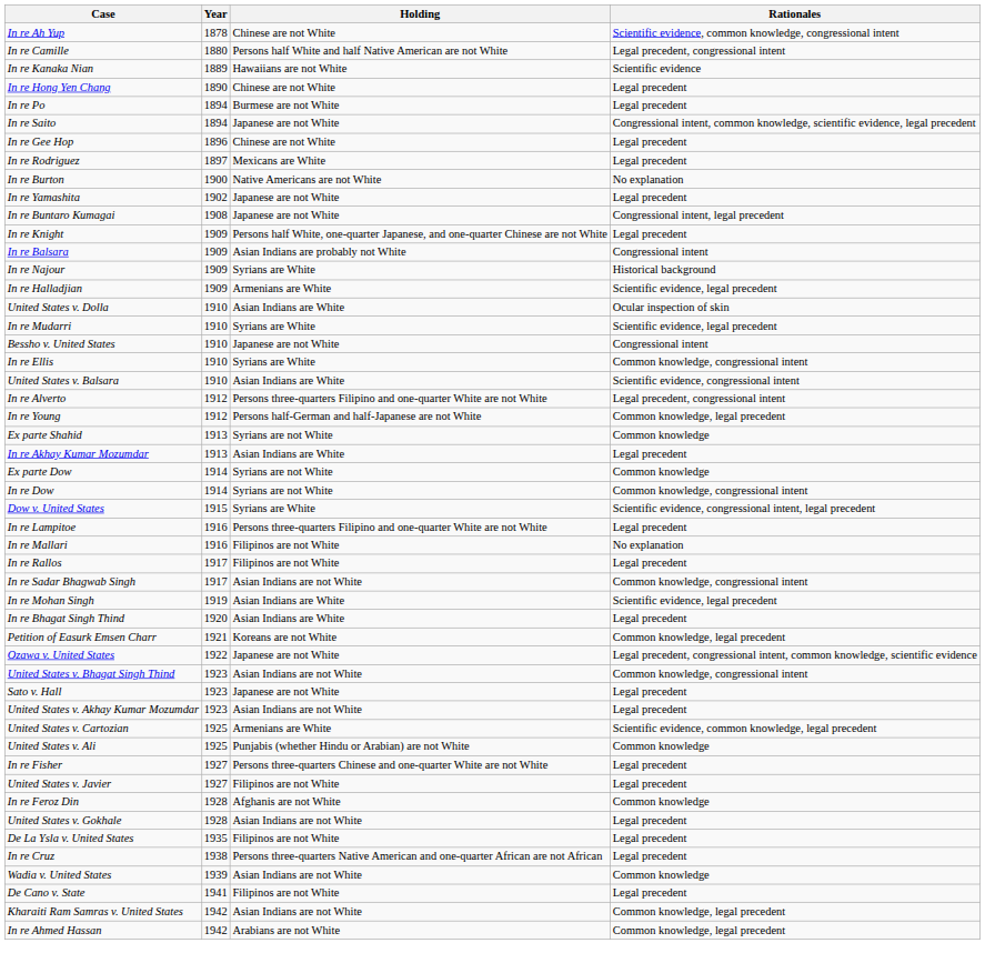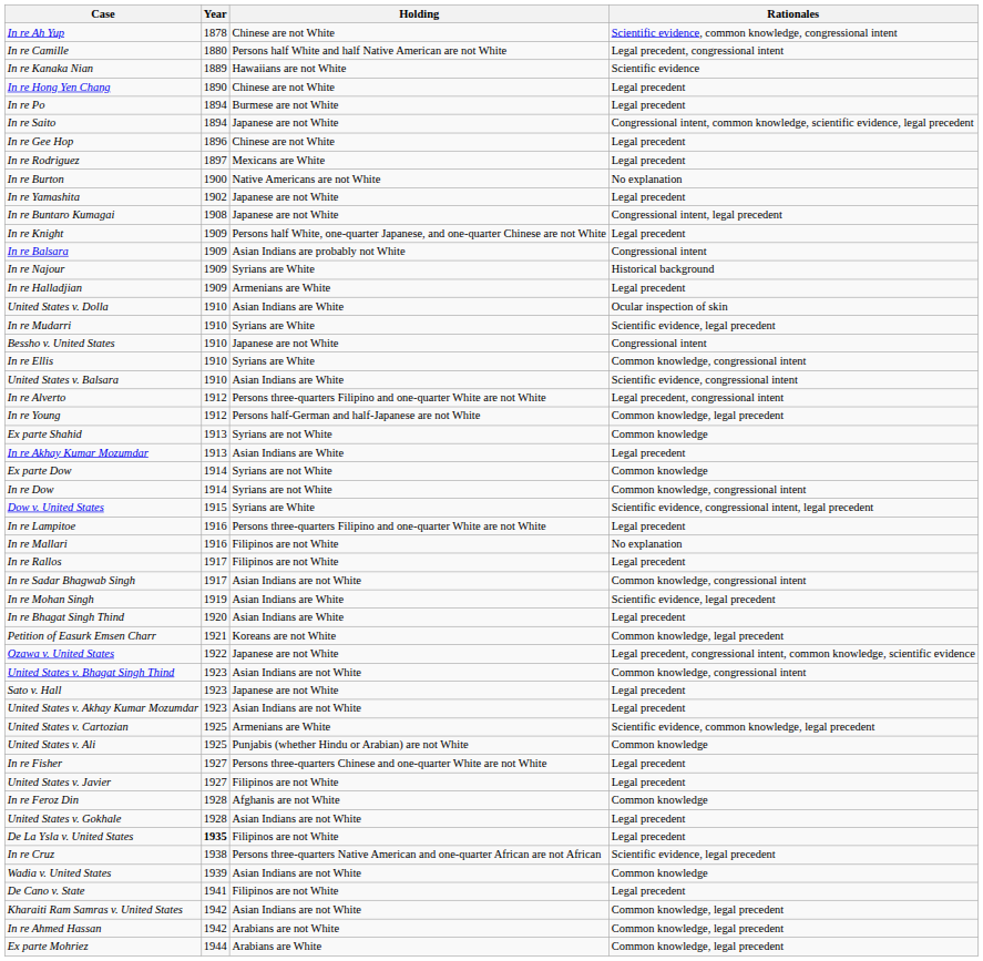In re Halladjian | Rationales: Scientific evidence, legal precedent -> Legal precedent
De La Ysla v. United States | Year: normal -> bold
In re Cruz | Rationales: Legal precedent -> Scientific evidence, legal precedent
+ row: Ex parte Mohriez | 1944 | Arabians are White | Common knowledge, legal precedent
